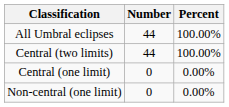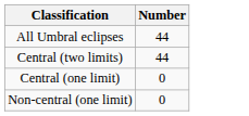- column: Percent | 100.00% | 100.00% | 0.00% | 0.00%
